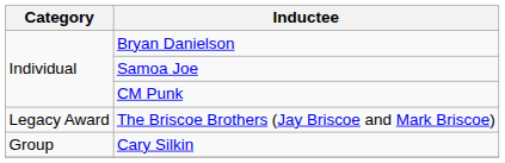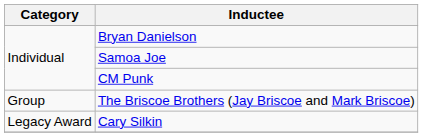The Briscoe Brothers (Jay Briscoe and Mark Briscoe) | Category: Legacy Award -> Group
Cary Silkin | Category: Group -> Legacy Award
